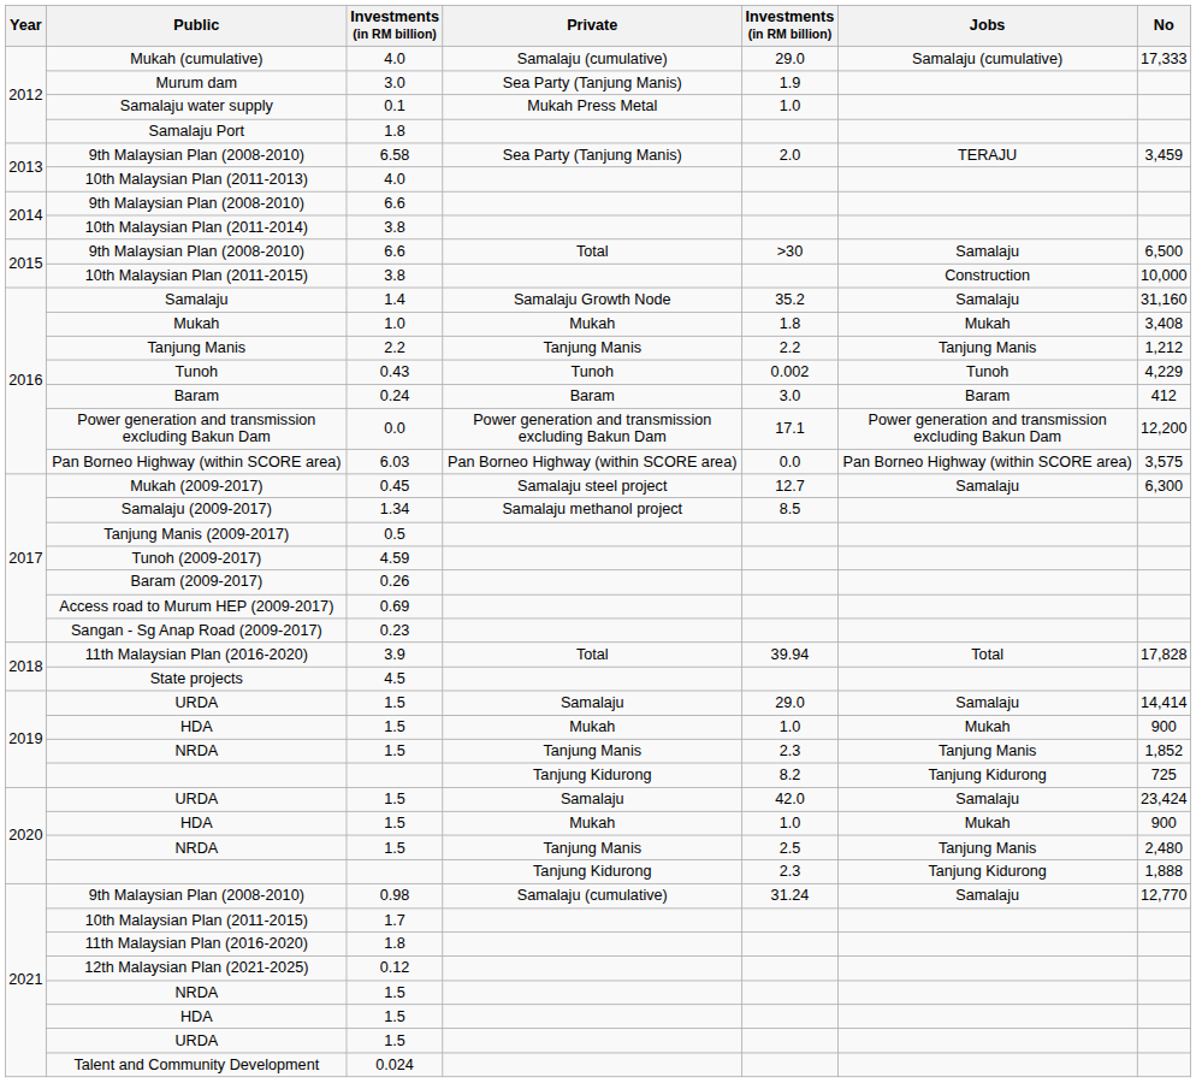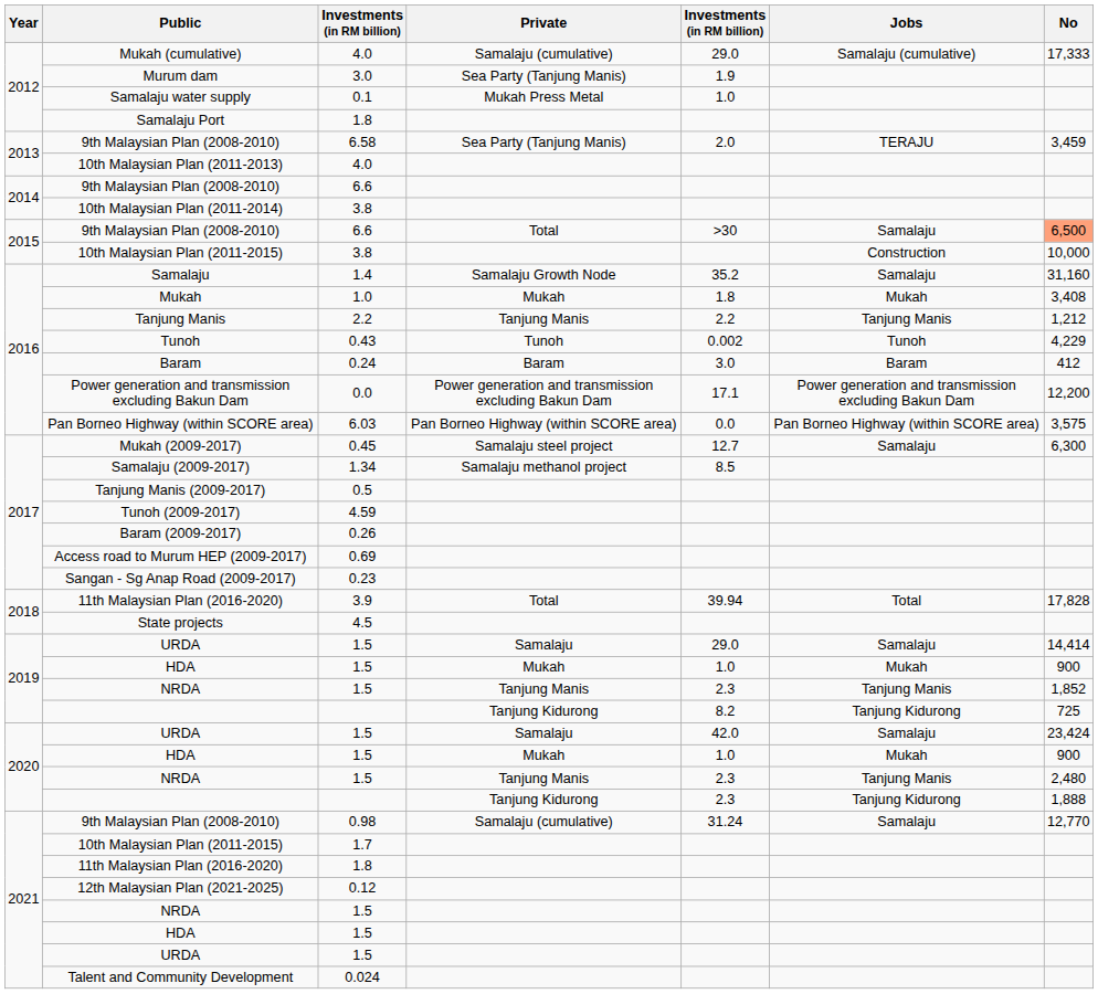2015 / 9th Malaysian Plan (2008-2010) | No: no background -> lightsalmon background
2020 / NRDA | column 5: 2.5 -> 2.3
